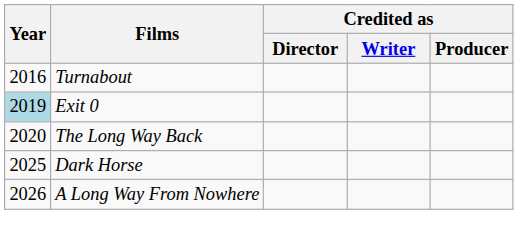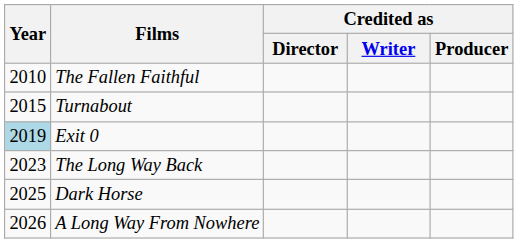+ row: 2010 | The Fallen Faithful
Turnabout | Year: 2016 -> 2015
The Long Way Back | Year: 2020 -> 2023
